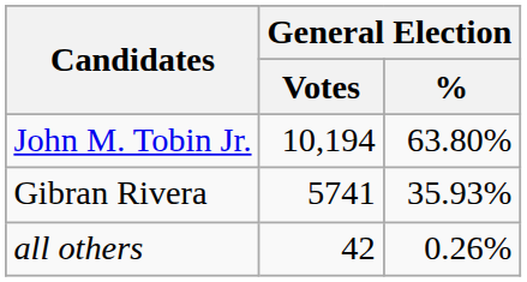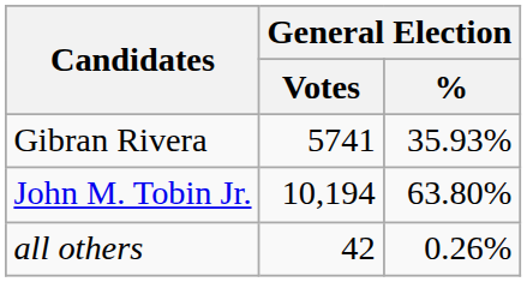rows swapped: John M. Tobin Jr. <-> Gibran Rivera
